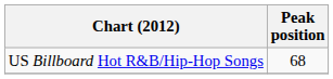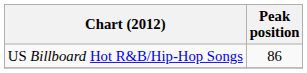US Billboard Hot R&B/Hip-Hop Songs | Peak position: 68 -> 86
